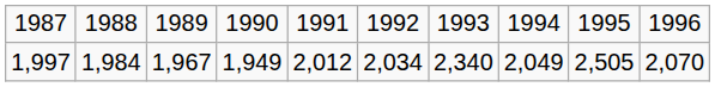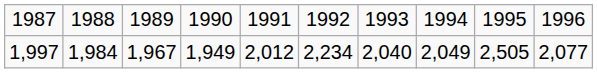1,997 | column 6: 2,034 -> 2,234
1,997 | column 7: 2,340 -> 2,040
1,997 | column 10: 2,070 -> 2,077
